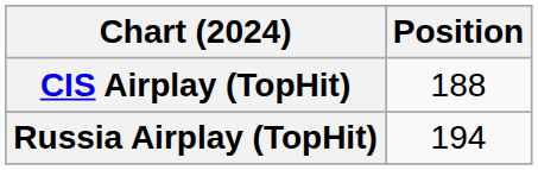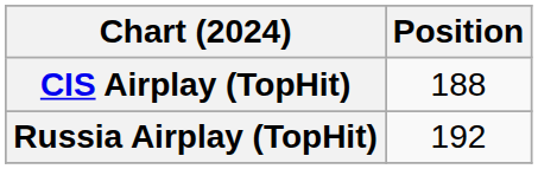Russia Airplay (TopHit) | Position: 194 -> 192
